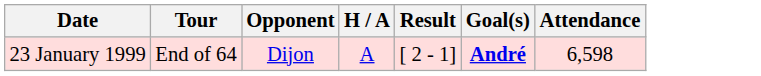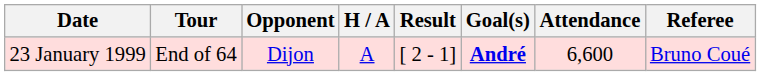+ column: Referee | Bruno Coué
23 January 1999 | Attendance: 6,598 -> 6,600
